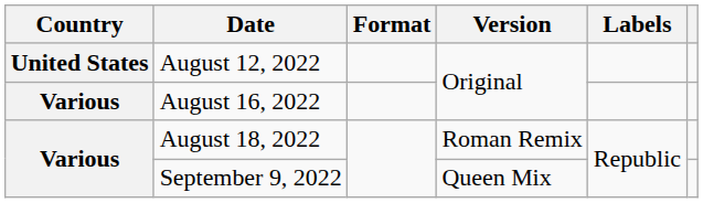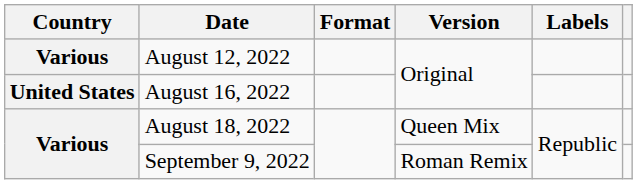August 12, 2022 | Country: United States -> Various
August 16, 2022 | Country: Various -> United States
August 18, 2022 | Version: Roman Remix -> Queen Mix
September 9, 2022 | Version: Queen Mix -> Roman Remix
